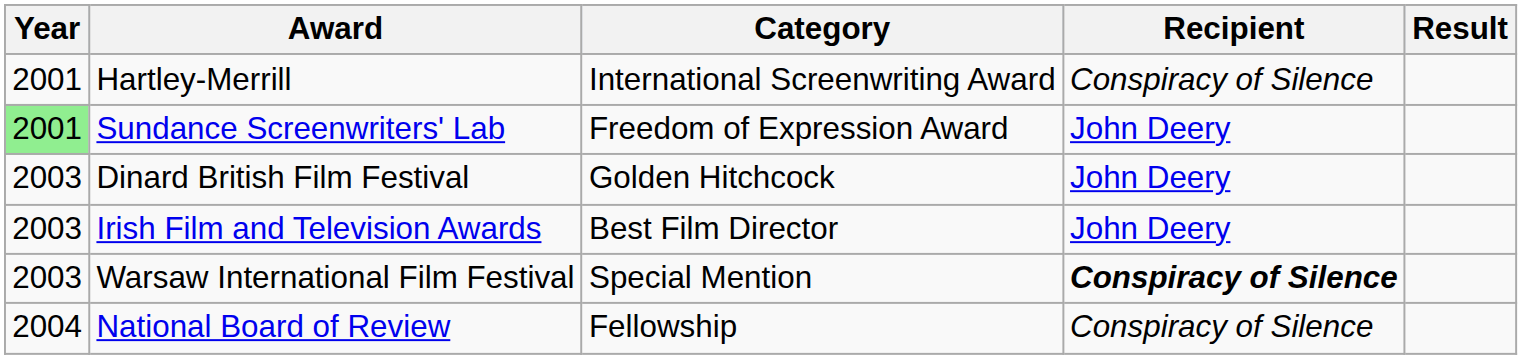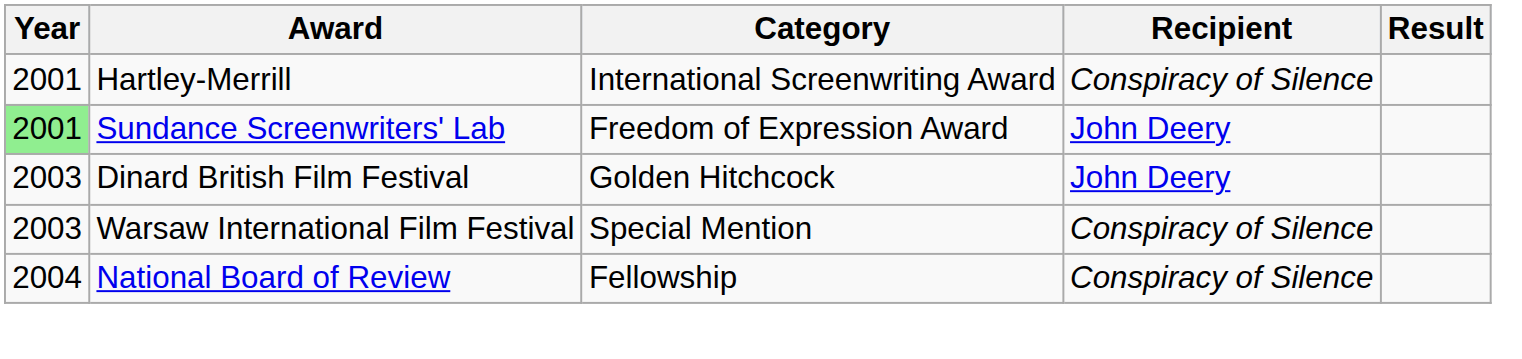- row: 2003 | Irish Film and Television Awards | Best Film Director | John Deery
Warsaw International Film Festival | Recipient: bold -> normal
